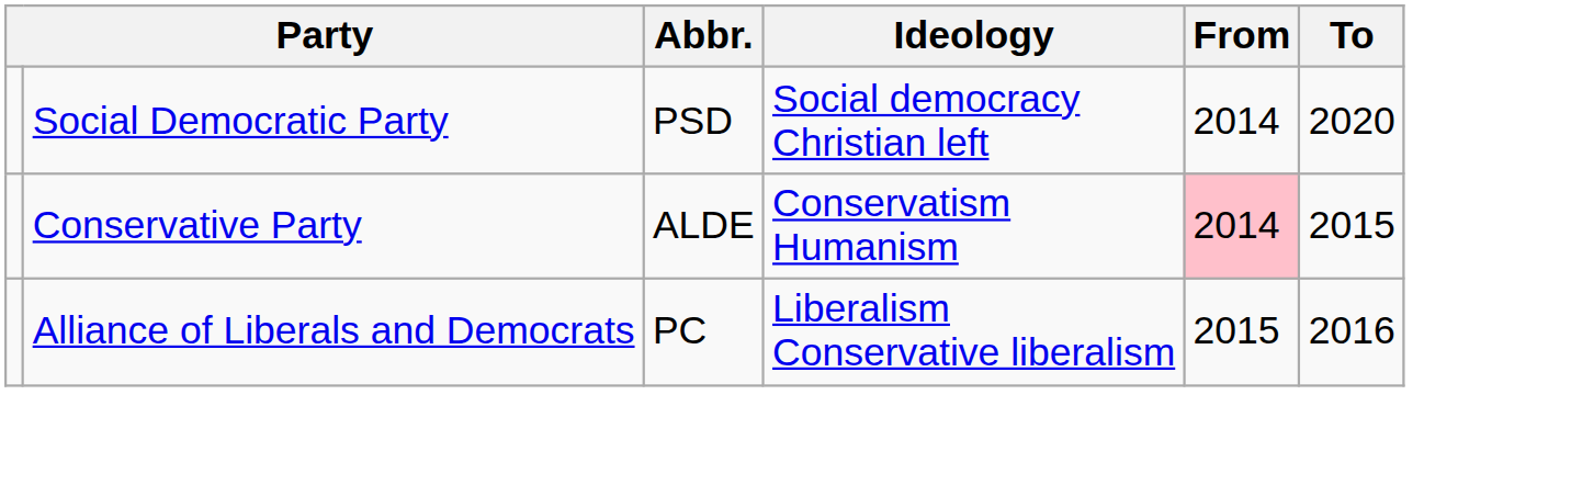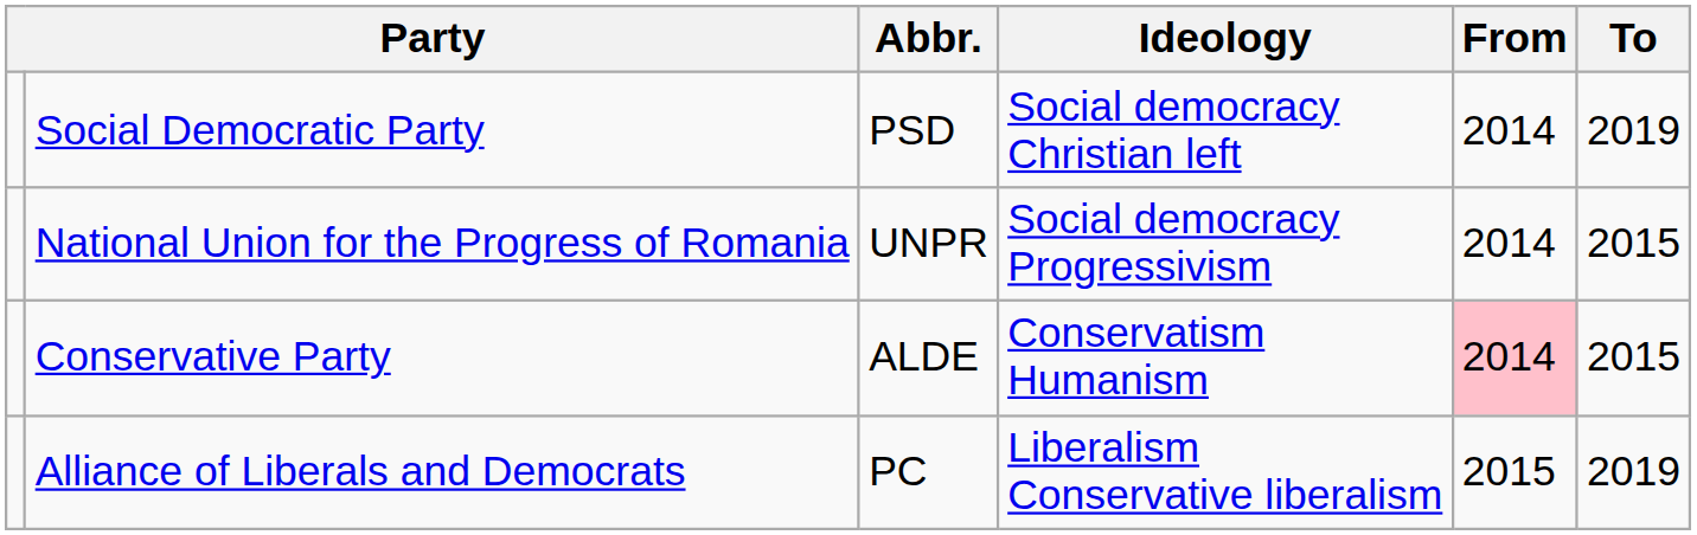Social Democratic Party | To: 2020 -> 2019
+ row: National Union for the Progress of Romania | UNPR | Social democracy Progressivism | 2014 | 2015
Alliance of Liberals and Democrats | To: 2016 -> 2019
